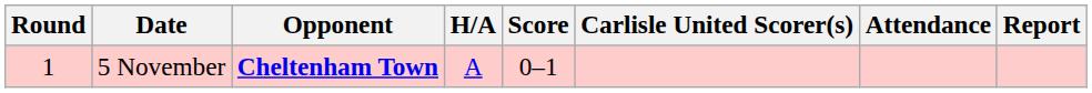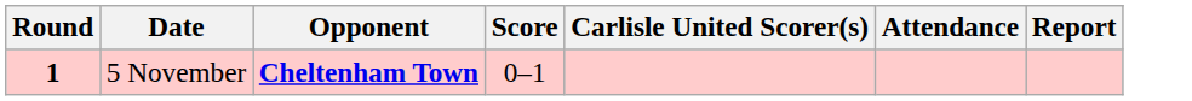- column: H/A | A
5 November | Round: normal -> bold
